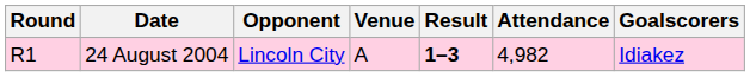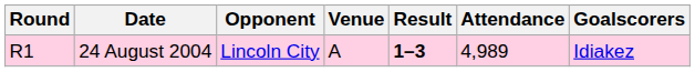24 August 2004 | Attendance: 4,982 -> 4,989
